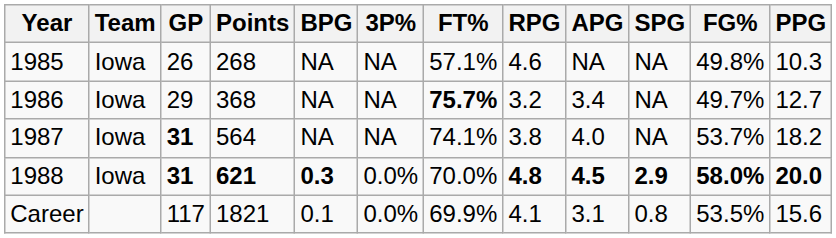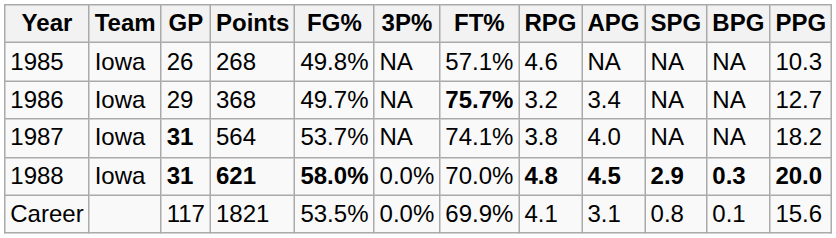columns swapped: FG% <-> BPG
